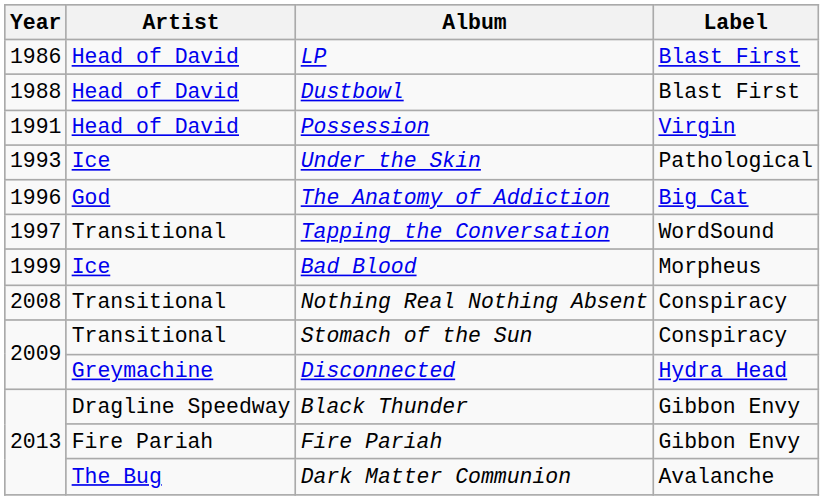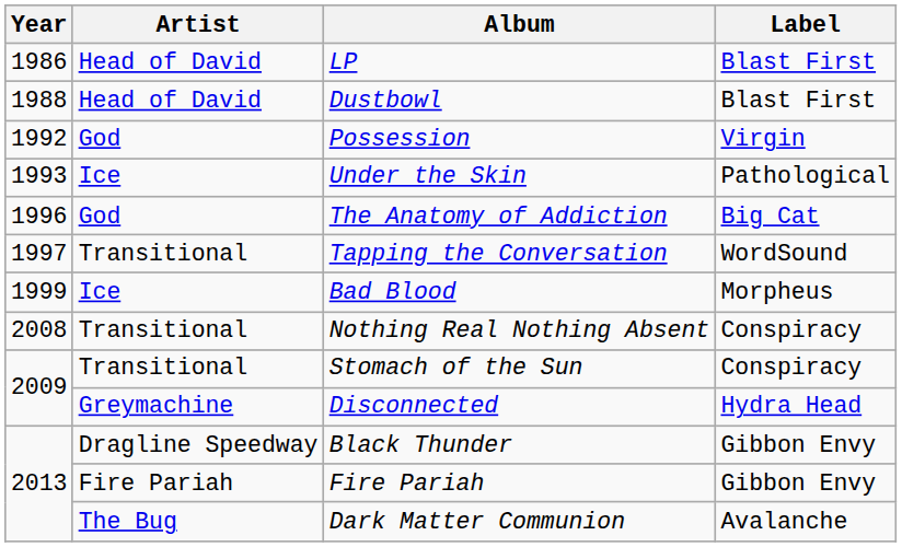Possession | Year: 1991 -> 1992
Possession | Artist: Head of David -> God
